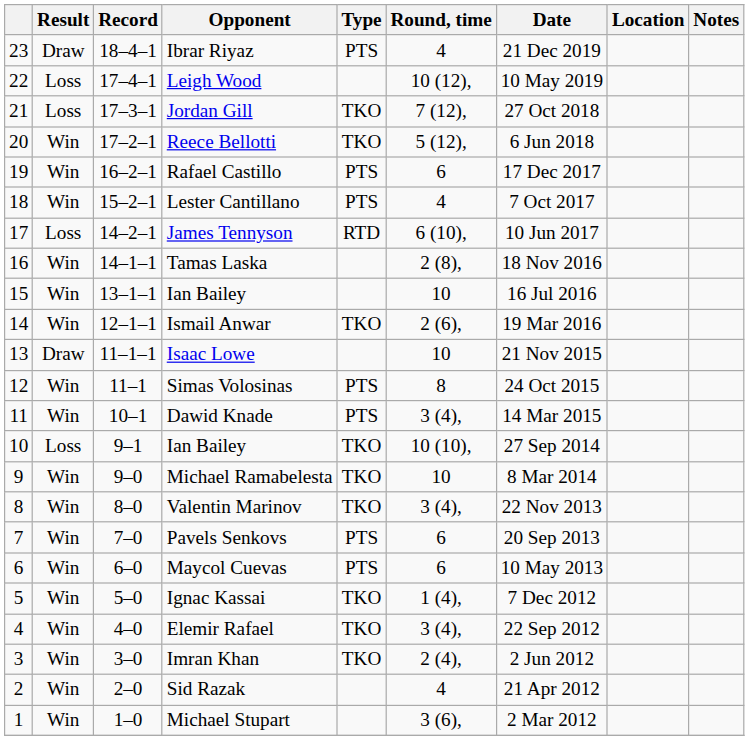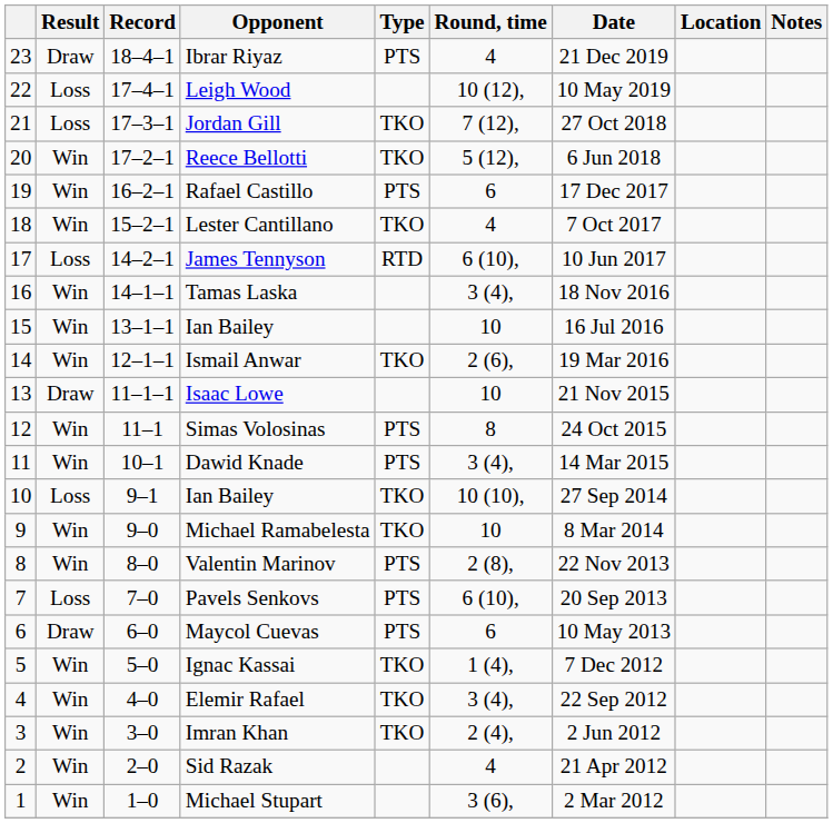Lester Cantillano | Type: PTS -> TKO
Tamas Laska | Round, time: 2 (8), -> 3 (4),
Valentin Marinov | Type: TKO -> PTS
Valentin Marinov | Round, time: 3 (4), -> 2 (8),
Pavels Senkovs | Result: Win -> Loss
Pavels Senkovs | Round, time: 6 -> 6 (10),
Maycol Cuevas | Result: Win -> Draw
